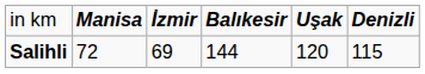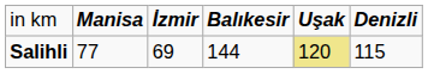Salihli | column 2: 72 -> 77
Salihli | column 5: no background -> khaki background
